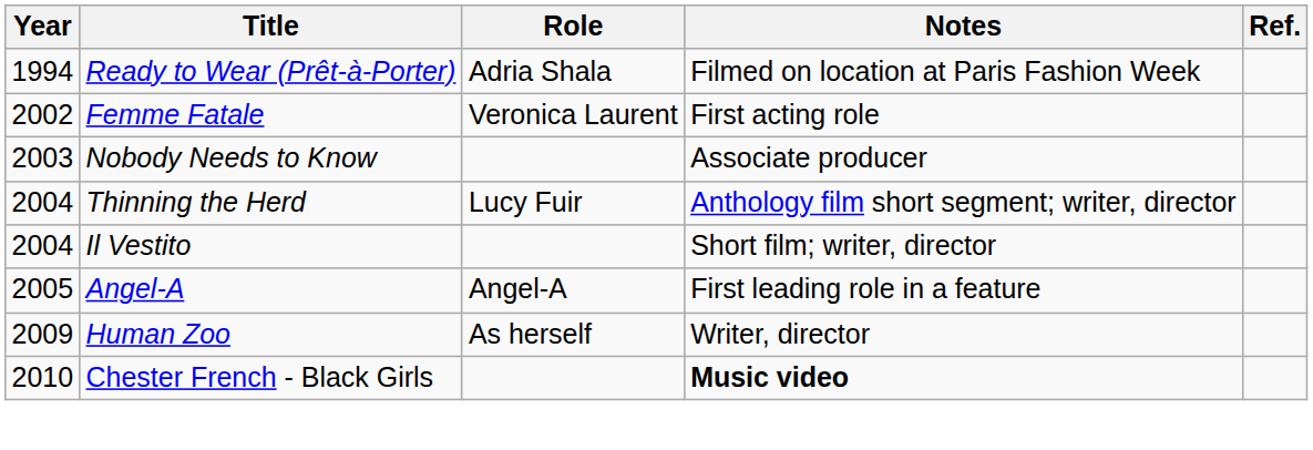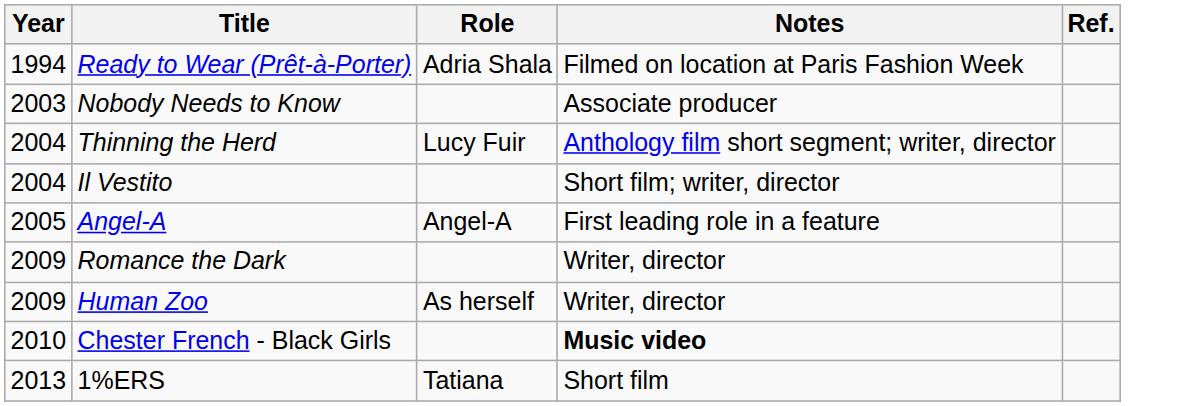- row: 2002 | Femme Fatale | Veronica Laurent | First acting role
+ row: 2009 | Romance the Dark | Writer, director
+ row: 2013 | 1%ERS | Tatiana | Short film
